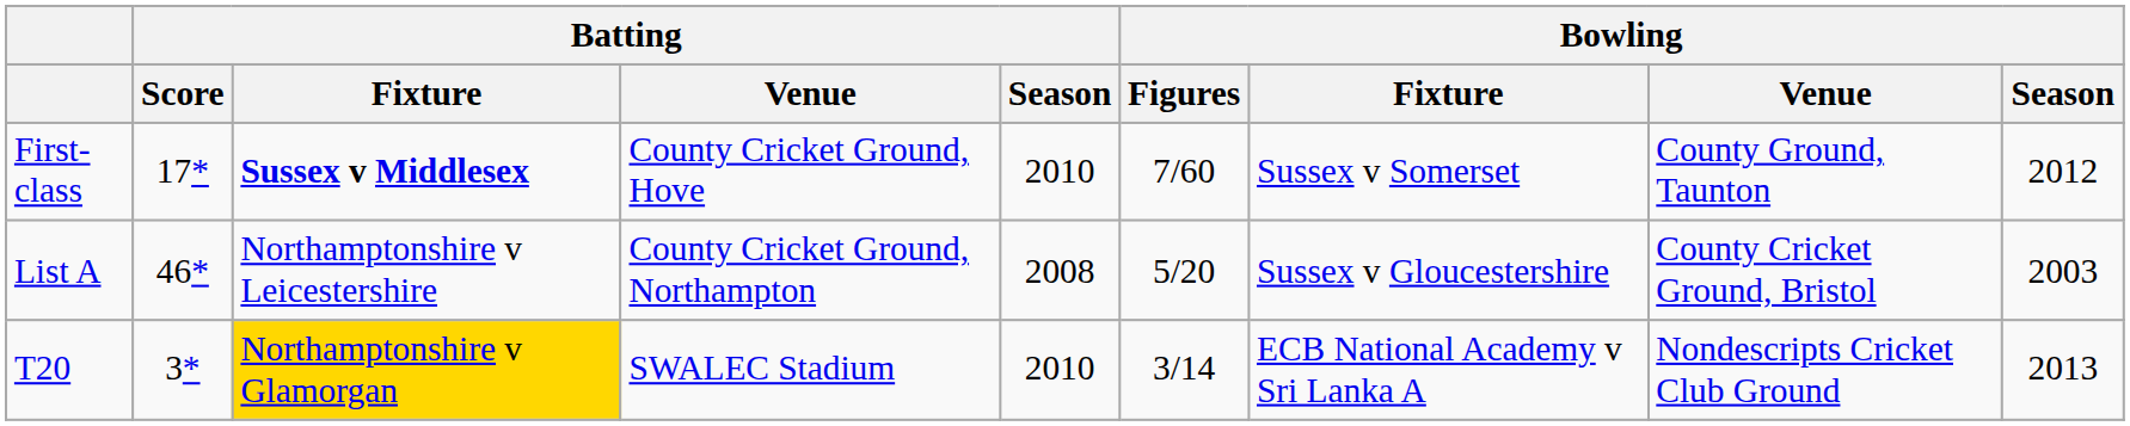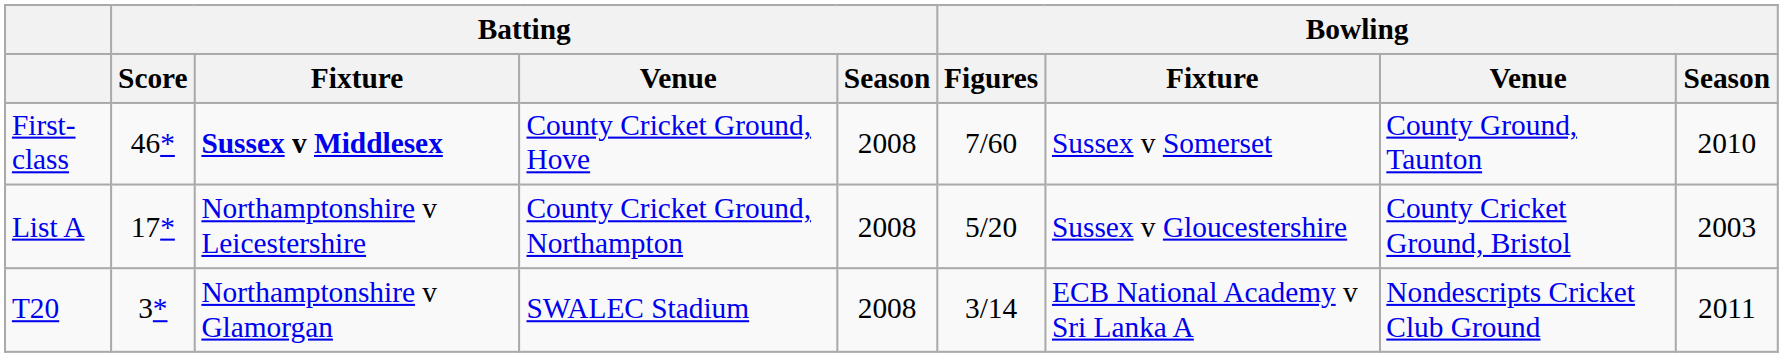First-class | Batting / Score: 17* -> 46*
First-class | Batting / Season: 2010 -> 2008
First-class | Bowling / Season: 2012 -> 2010
List A | Batting / Score: 46* -> 17*
T20 | Batting / Fixture: gold background -> no background
T20 | Batting / Season: 2010 -> 2008
T20 | Bowling / Season: 2013 -> 2011
